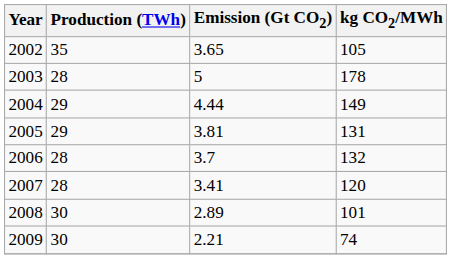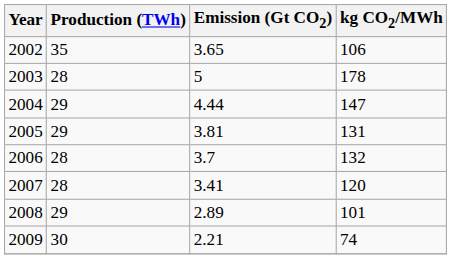2002 | kg CO2/MWh: 105 -> 106
2004 | kg CO2/MWh: 149 -> 147
2008 | Production (TWh): 30 -> 29
